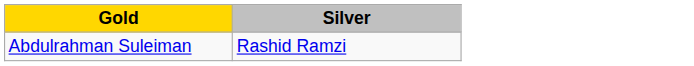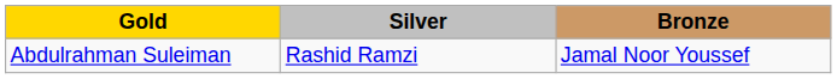+ column: Bronze | Jamal Noor Youssef
